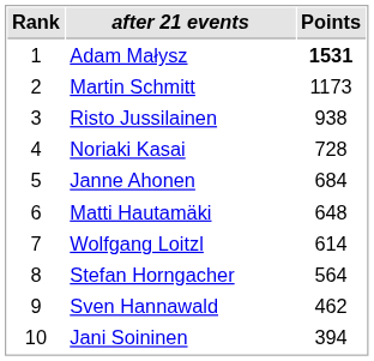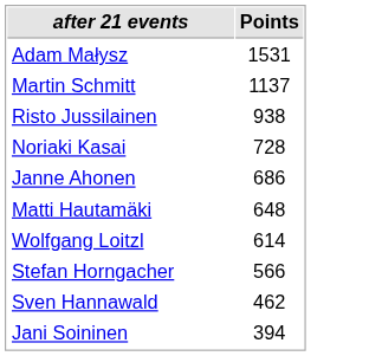- column: Rank | 1 | 2 | 3 | 4 | 5 | 6 | 7 | 8 | 9 | 10
Adam Małysz | Points: bold -> normal
Martin Schmitt | Points: 1173 -> 1137
Janne Ahonen | Points: 684 -> 686
Stefan Horngacher | Points: 564 -> 566
